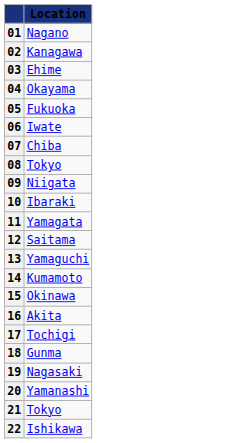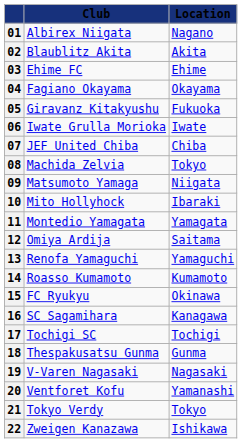+ column: Club | Albirex Niigata | Blaublitz Akita | Ehime FC | Fagiano Okayama | Giravanz Kitakyushu | Iwate Grulla Morioka | JEF United Chiba | Machida Zelvia | Matsumoto Yamaga | Mito Hollyhock | Montedio Yamagata | Omiya Ardija | Renofa Yamaguchi | Roasso Kumamoto | FC Ryukyu | SC Sagamihara | Tochigi SC | Thespakusatsu Gunma | V-Varen Nagasaki | Ventforet Kofu | Tokyo Verdy | Zweigen Kanazawa
02 | Location: Kanagawa -> Akita
16 | Location: Akita -> Kanagawa
